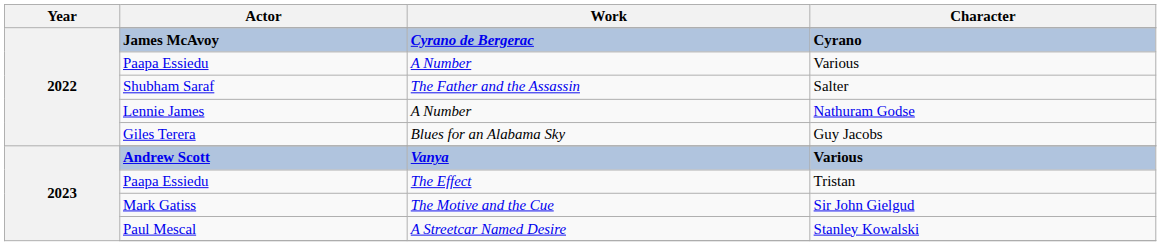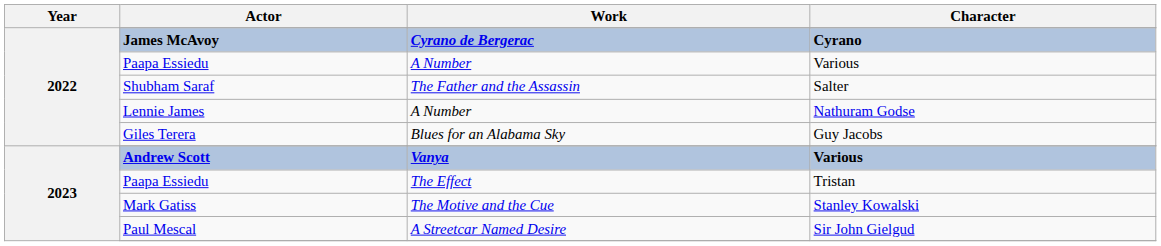Mark Gatiss | Character: Sir John Gielgud -> Stanley Kowalski
Paul Mescal | Character: Stanley Kowalski -> Sir John Gielgud
